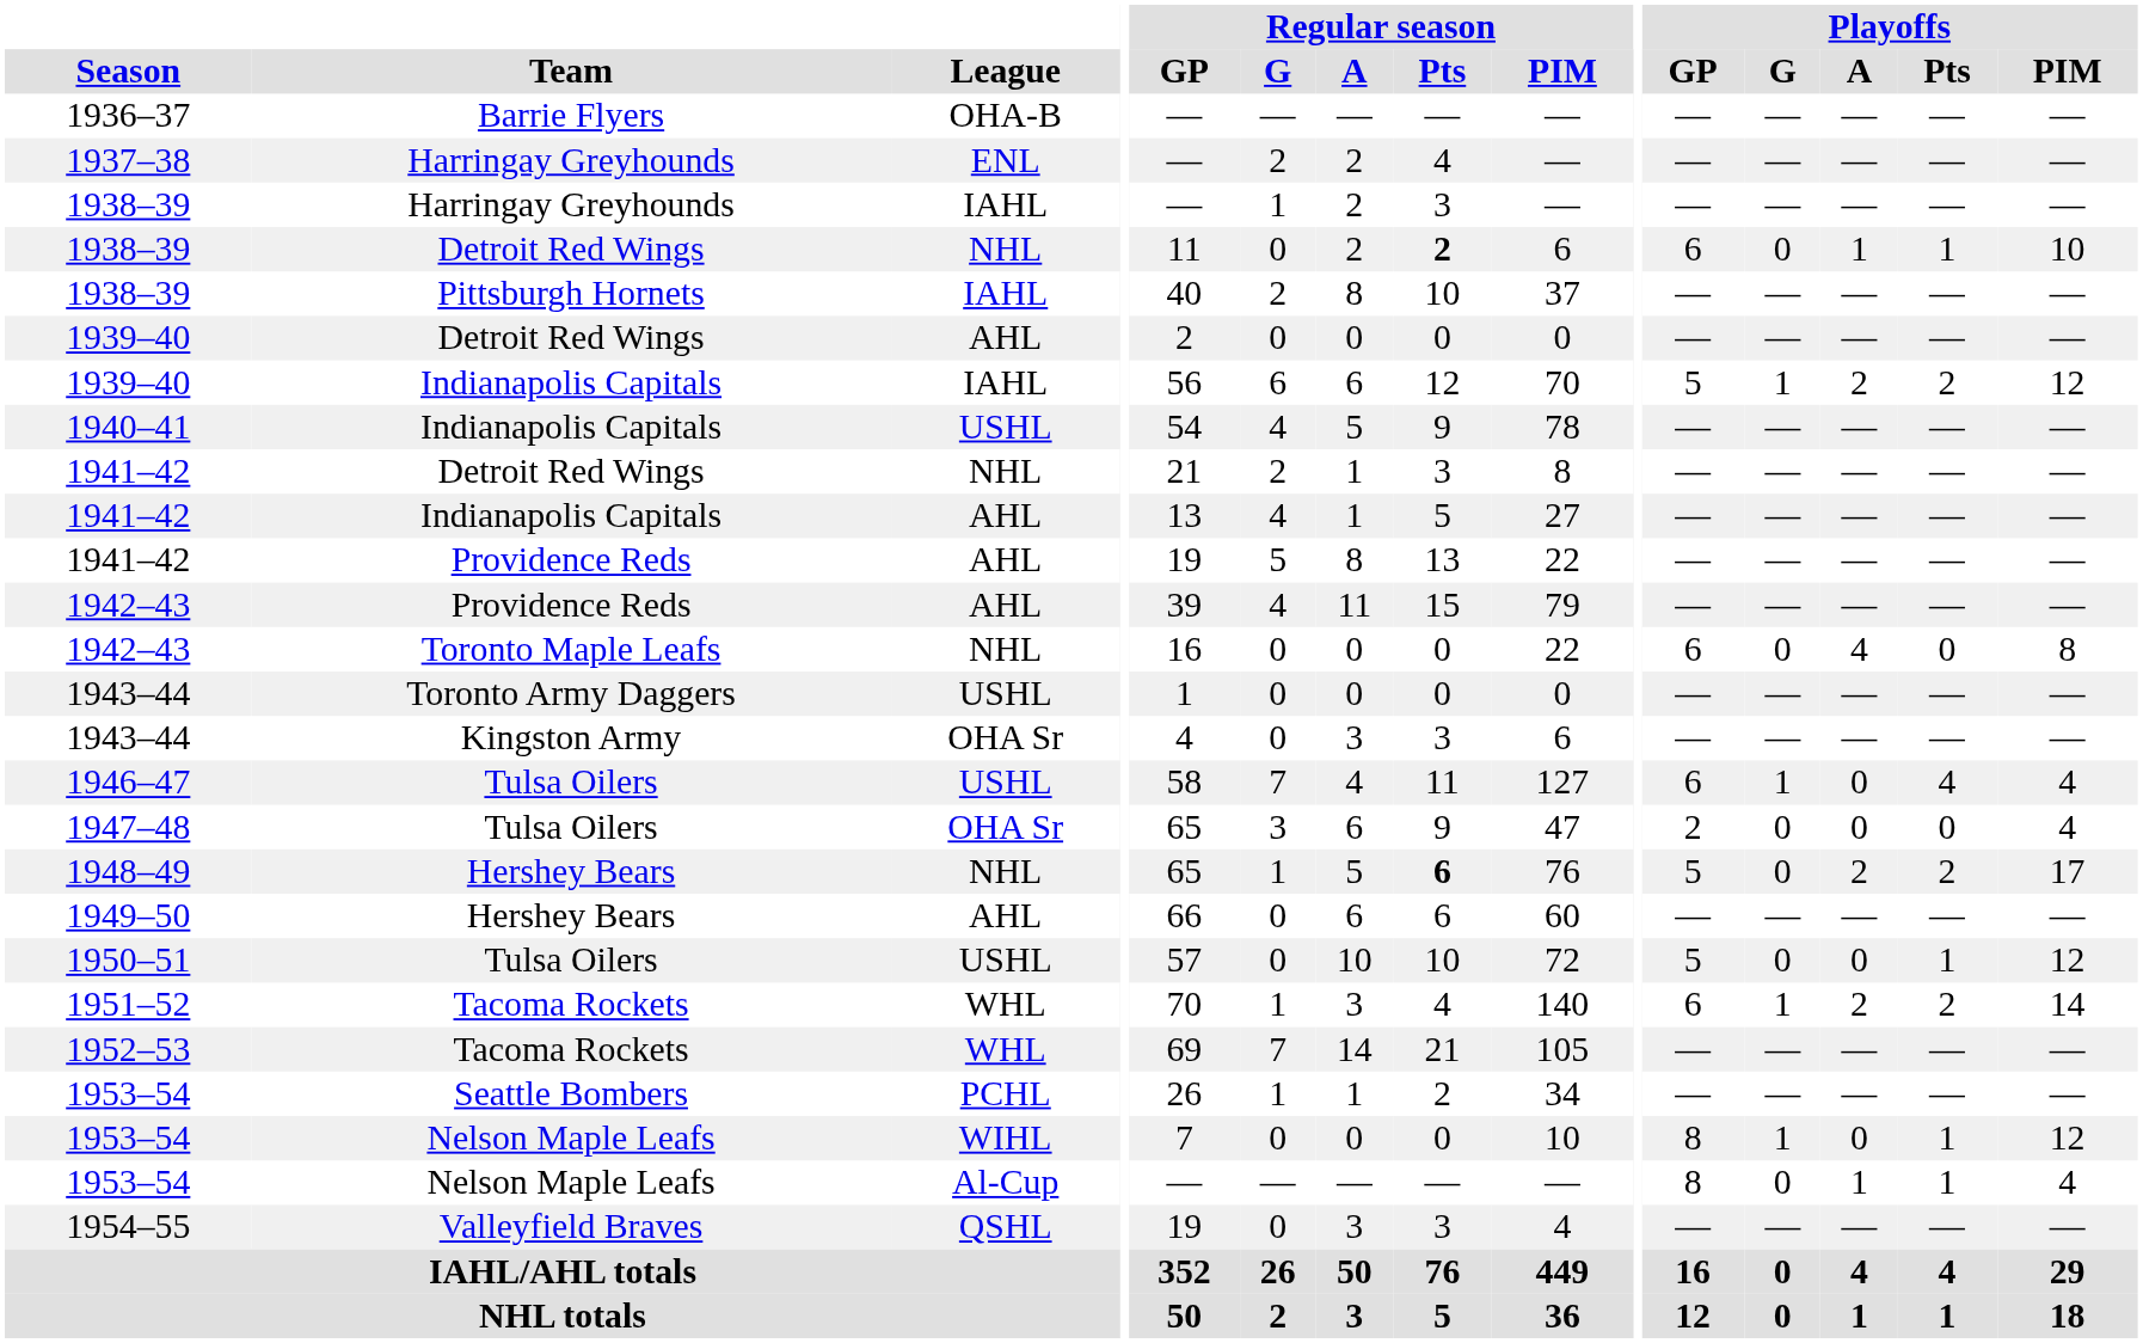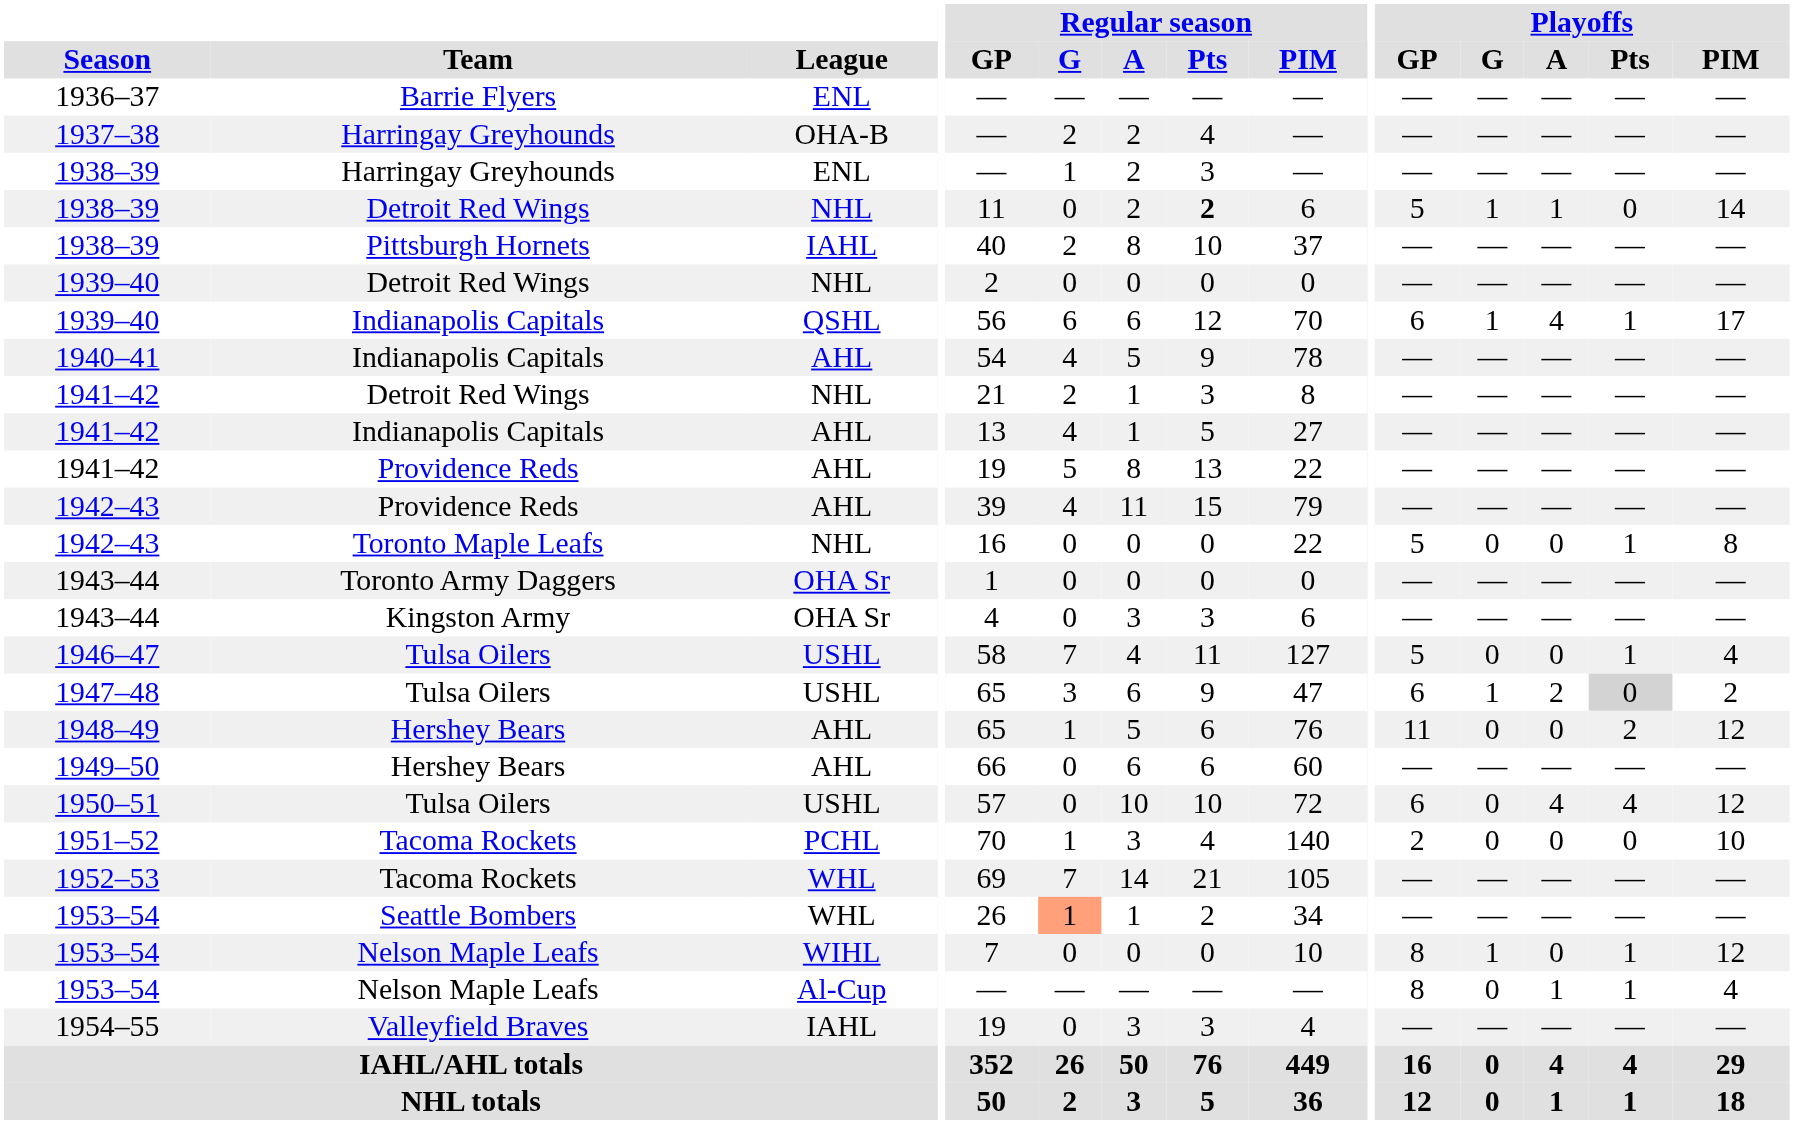1936–37 | League: OHA-B -> ENL
1937–38 | League: ENL -> OHA-B
1938–39 / Harringay Greyhounds | League: IAHL -> ENL
1938–39 / Detroit Red Wings | Playoffs / GP: 6 -> 5
1938–39 / Detroit Red Wings | Playoffs / G: 0 -> 1
1938–39 / Detroit Red Wings | Playoffs / Pts: 1 -> 0
1938–39 / Detroit Red Wings | Playoffs / PIM: 10 -> 14
1939–40 / Detroit Red Wings | League: AHL -> NHL
1939–40 / Indianapolis Capitals | League: IAHL -> QSHL
1939–40 / Indianapolis Capitals | Playoffs / GP: 5 -> 6
1939–40 / Indianapolis Capitals | Playoffs / A: 2 -> 4
1939–40 / Indianapolis Capitals | Playoffs / Pts: 2 -> 1
1939–40 / Indianapolis Capitals | Playoffs / PIM: 12 -> 17
1940–41 | League: USHL -> AHL
1942–43 / Toronto Maple Leafs | Playoffs / GP: 6 -> 5
1942–43 / Toronto Maple Leafs | Playoffs / A: 4 -> 0
1942–43 / Toronto Maple Leafs | Playoffs / Pts: 0 -> 1
1943–44 / Toronto Army Daggers | League: USHL -> OHA Sr
1946–47 | Playoffs / GP: 6 -> 5
1946–47 | Playoffs / G: 1 -> 0
1946–47 | Playoffs / Pts: 4 -> 1
1947–48 | League: OHA Sr -> USHL
1947–48 | Playoffs / GP: 2 -> 6
1947–48 | Playoffs / G: 0 -> 1
1947–48 | Playoffs / A: 0 -> 2
1947–48 | Playoffs / Pts: no background -> lightgrey background
1947–48 | Playoffs / PIM: 4 -> 2
1948–49 | League: NHL -> AHL
1948–49 | Regular season / Pts: bold -> normal
1948–49 | Playoffs / GP: 5 -> 11
1948–49 | Playoffs / A: 2 -> 0
1948–49 | Playoffs / PIM: 17 -> 12
1950–51 | Playoffs / GP: 5 -> 6
1950–51 | Playoffs / A: 0 -> 4
1950–51 | Playoffs / Pts: 1 -> 4
1951–52 | League: WHL -> PCHL
1951–52 | Playoffs / GP: 6 -> 2
1951–52 | Playoffs / G: 1 -> 0
1951–52 | Playoffs / A: 2 -> 0
1951–52 | Playoffs / Pts: 2 -> 0
1951–52 | Playoffs / PIM: 14 -> 10
1953–54 / Seattle Bombers | League: PCHL -> WHL
1953–54 / Seattle Bombers | Regular season / G: no background -> lightsalmon background
1954–55 | League: QSHL -> IAHL
